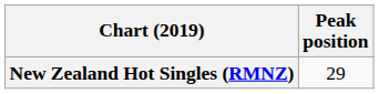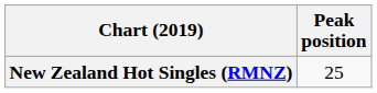New Zealand Hot Singles (RMNZ) | Peak position: 29 -> 25
